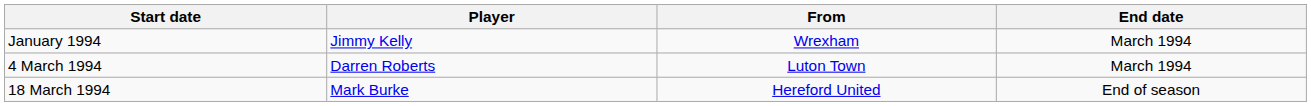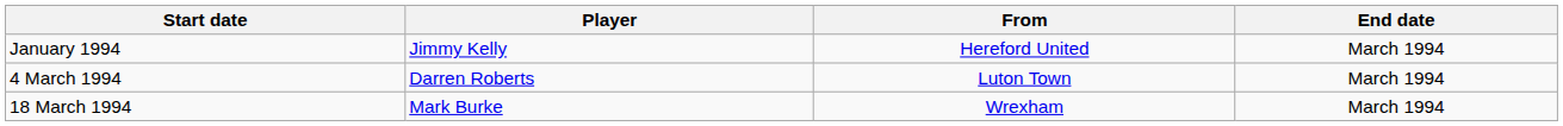January 1994 | From: Wrexham -> Hereford United
18 March 1994 | From: Hereford United -> Wrexham
18 March 1994 | End date: End of season -> March 1994
